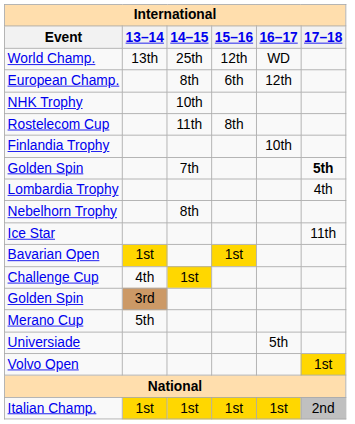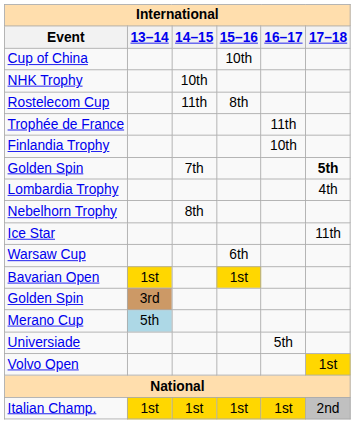- row: World Champ. | 13th | 25th | 12th | WD
- row: European Champ. | 8th | 6th | 12th
+ row: Cup of China | 10th
+ row: Trophée de France | 11th
+ row: Warsaw Cup | 6th
- row: Challenge Cup | 4th | 1st
Merano Cup | 13–14: no background -> lightblue background
